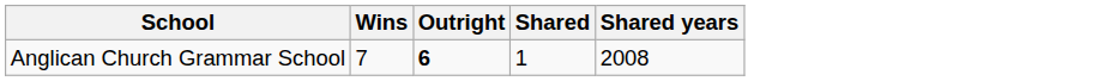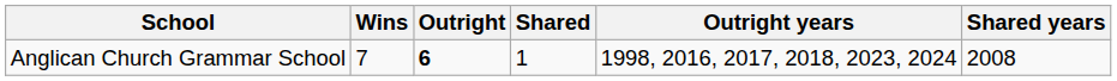+ column: Outright years | 1998, 2016, 2017, 2018, 2023, 2024
